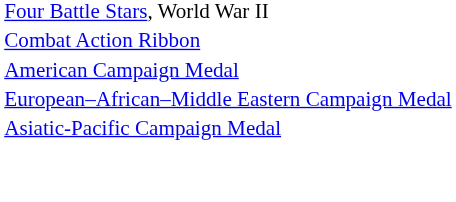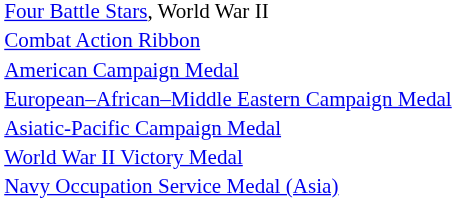+ row: World War II Victory Medal
+ row: Navy Occupation Service Medal (Asia)
